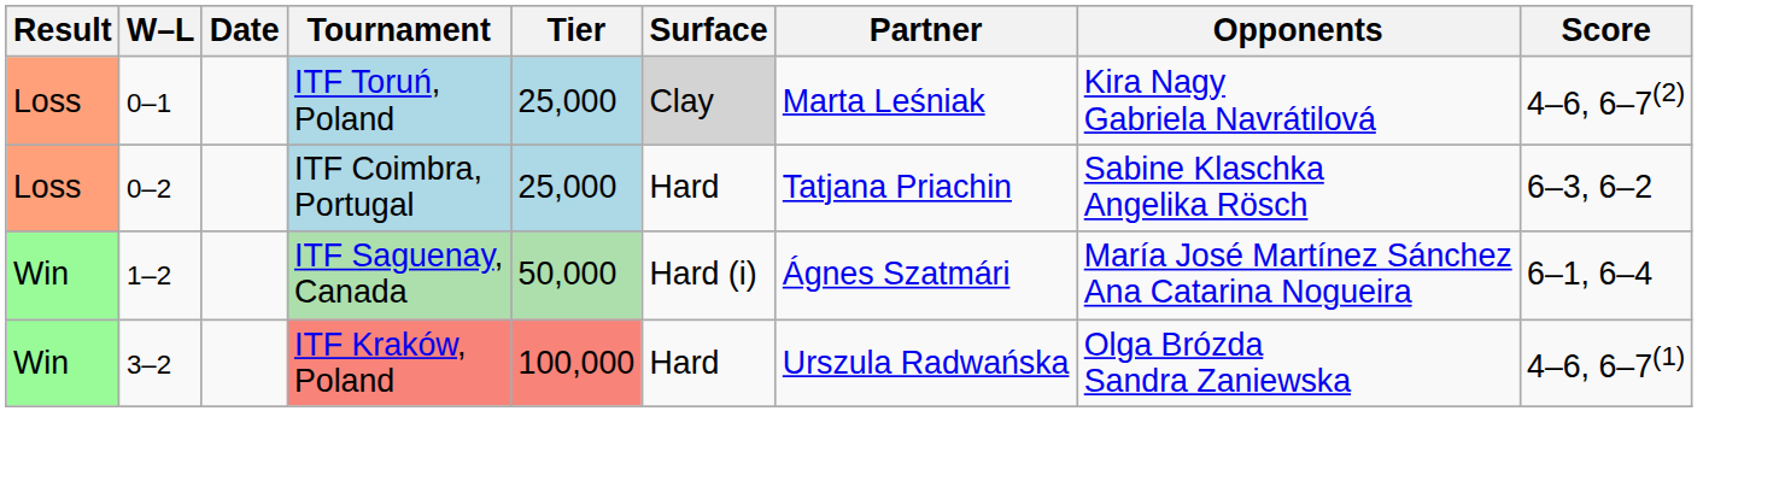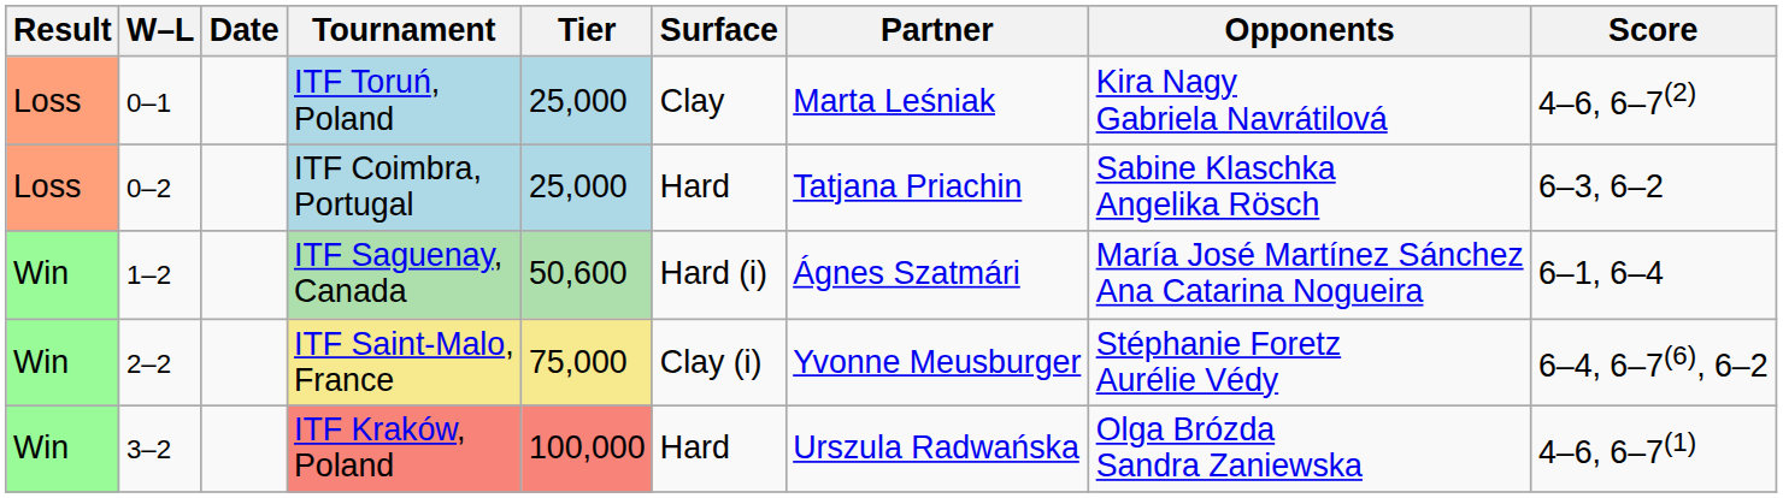ITF Toruń, Poland | Surface: lightgrey background -> no background
ITF Saguenay, Canada | Tier: 50,000 -> 50,600
+ row: Win | 2–2 | ITF Saint-Malo, France | 75,000 | Clay (i) | Yvonne Meusburger | Stéphanie Foretz Aurélie Védy | 6–4, 6–7(6), 6–2
